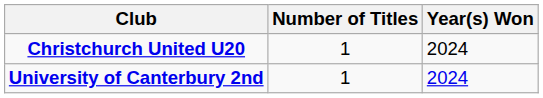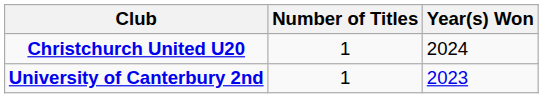University of Canterbury 2nd | Year(s) Won: 2024 -> 2023
